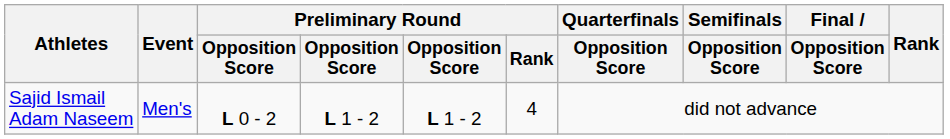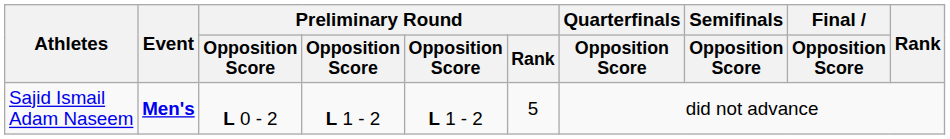Sajid Ismail Adam Naseem | Event: normal -> bold
Sajid Ismail Adam Naseem | Preliminary Round / Rank: 4 -> 5
